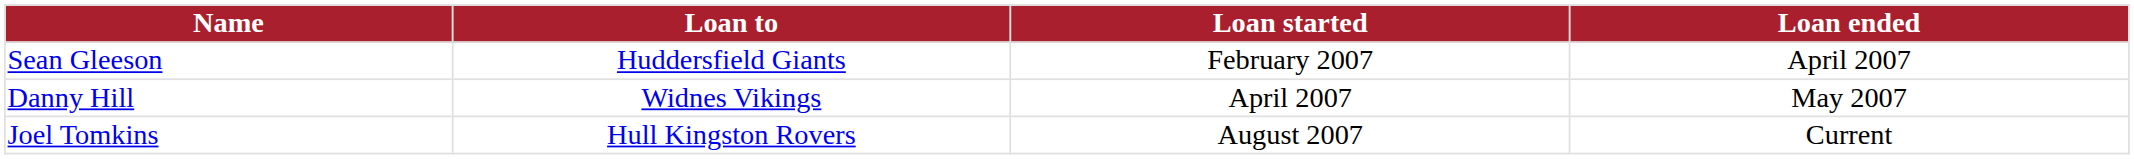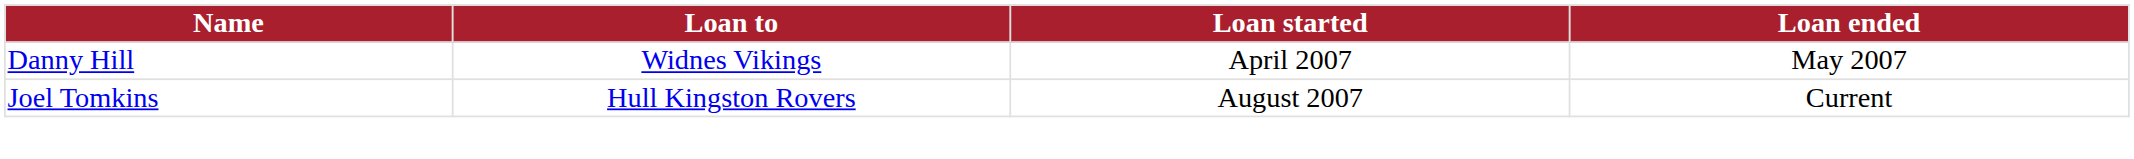- row: Sean Gleeson | Huddersfield Giants | February 2007 | April 2007
